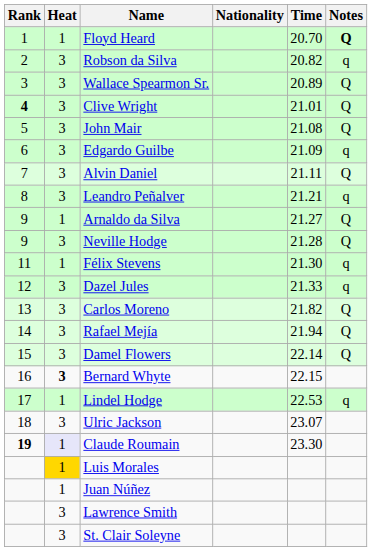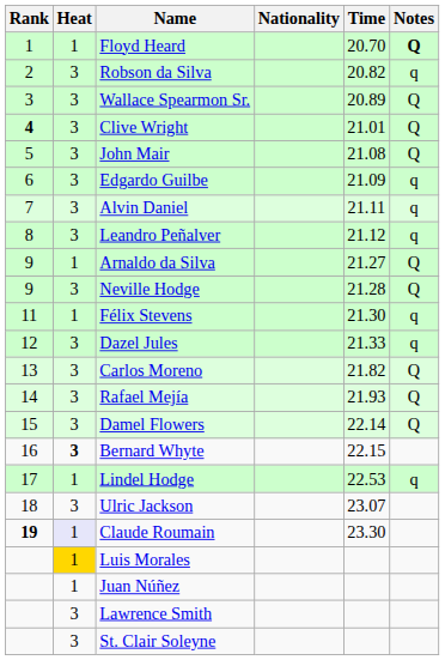Alvin Daniel | Notes: Q -> q
Leandro Peñalver | Time: 21.21 -> 21.12
Rafael Mejía | Time: 21.94 -> 21.93
